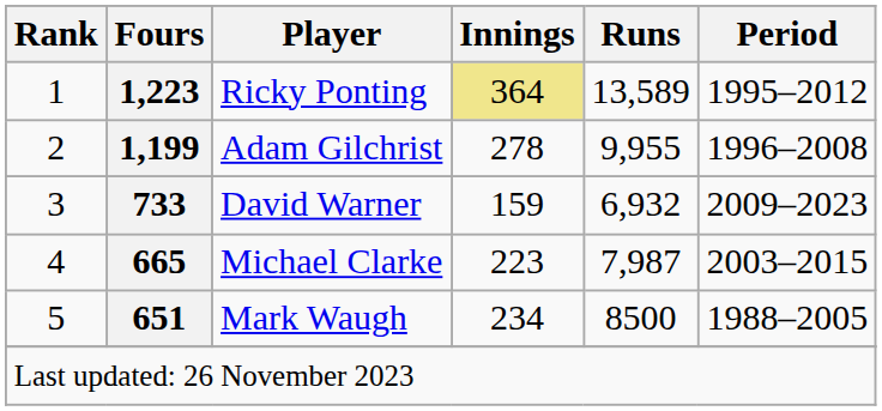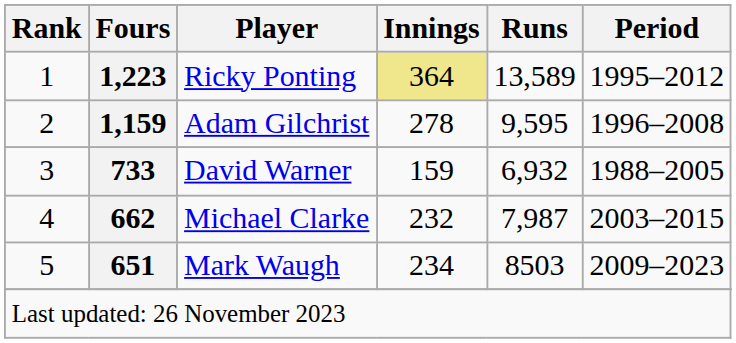Adam Gilchrist | Fours: 1,199 -> 1,159
Adam Gilchrist | Runs: 9,955 -> 9,595
David Warner | Period: 2009–2023 -> 1988–2005
Michael Clarke | Fours: 665 -> 662
Michael Clarke | Innings: 223 -> 232
Mark Waugh | Runs: 8500 -> 8503
Mark Waugh | Period: 1988–2005 -> 2009–2023
